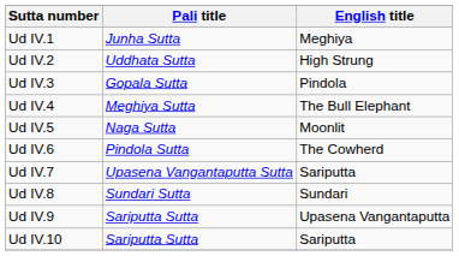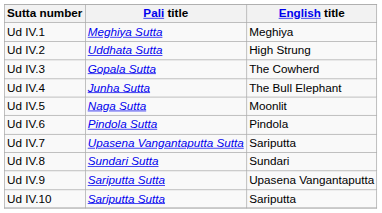Ud IV.1 | Pali title: Junha Sutta -> Meghiya Sutta
Ud IV.3 | English title: Pindola -> The Cowherd
Ud IV.4 | Pali title: Meghiya Sutta -> Junha Sutta
Ud IV.6 | English title: The Cowherd -> Pindola
